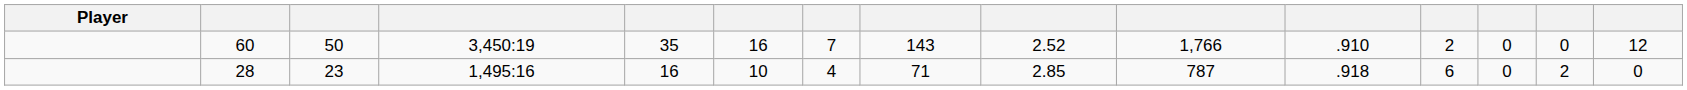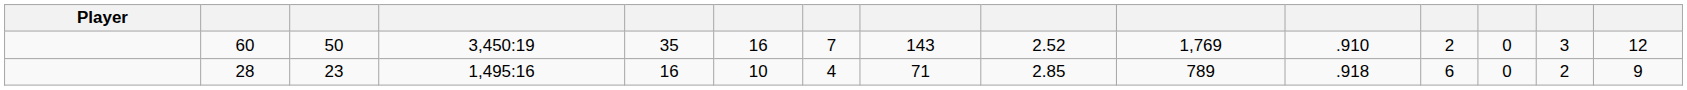60 | column 10: 1,766 -> 1,769
60 | column 14: 0 -> 3
28 | column 10: 787 -> 789
28 | column 15: 0 -> 9
